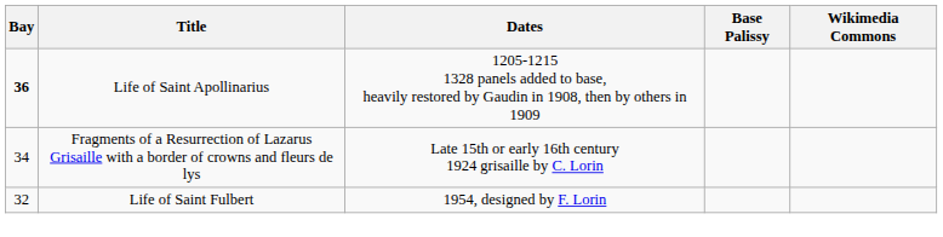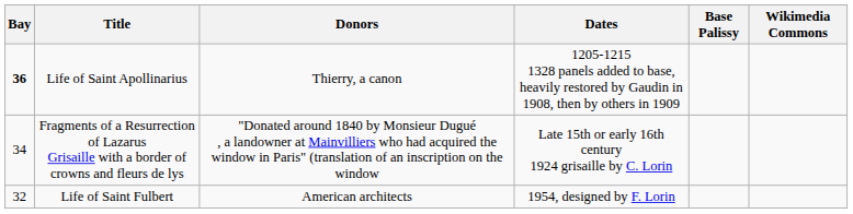+ column: Donors | Thierry, a canon | "Donated around 1840 by Monsieur Dugué , a landowner at Mainvilliers who had acquired the window in Paris" (translation of an inscription on the window | American architects
